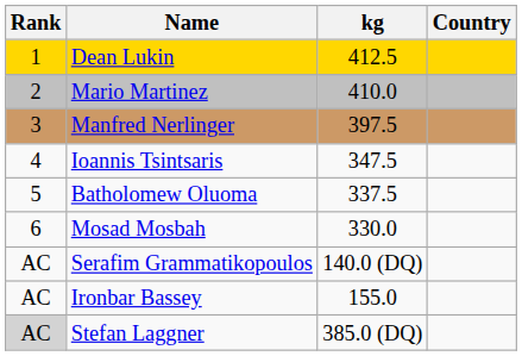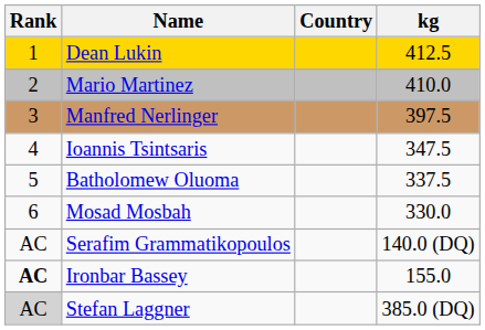columns swapped: Country <-> kg
Ironbar Bassey | Rank: normal -> bold
